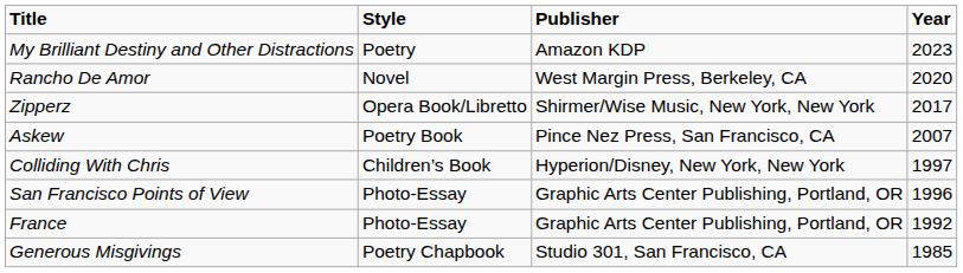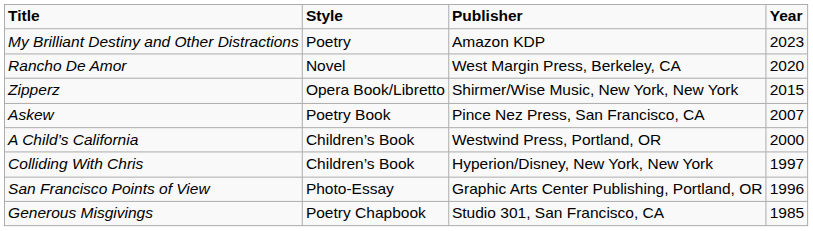Zipperz | Year: 2017 -> 2015
+ row: A Child’s California | Children’s Book | Westwind Press, Portland, OR | 2000
- row: France | Photo-Essay | Graphic Arts Center Publishing, Portland, OR | 1992
